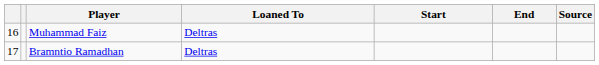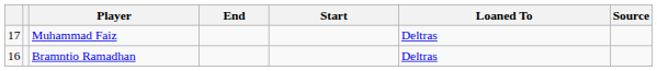columns swapped: Loaned To <-> End
Muhammad Faiz | column 1: 16 -> 17
Bramntio Ramadhan | column 1: 17 -> 16
